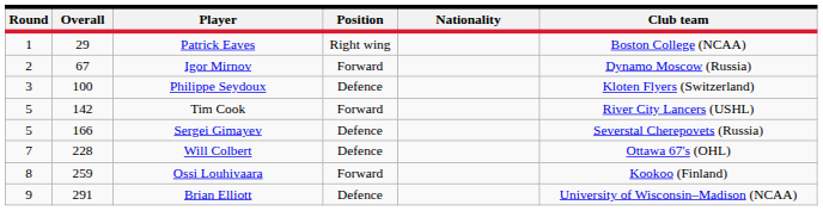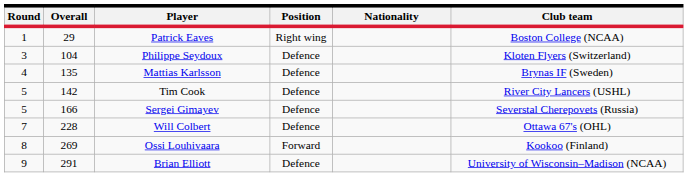- row: 2 | 67 | Igor Mirnov | Forward | Dynamo Moscow (Russia)
Philippe Seydoux | Overall: 100 -> 104
+ row: 4 | 135 | Mattias Karlsson | Defence | Brynas IF (Sweden)
Tim Cook | Position: Forward -> Defence
Ossi Louhivaara | Overall: 259 -> 269
